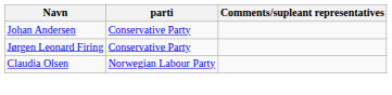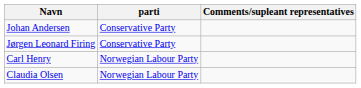+ row: Carl Henry | Norwegian Labour Party
